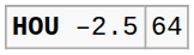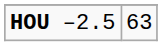HOU –2.5 | column 2: 64 -> 63
